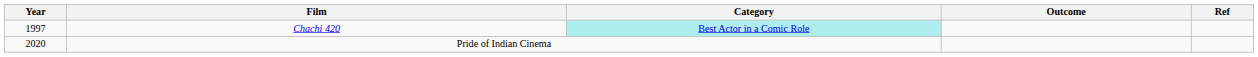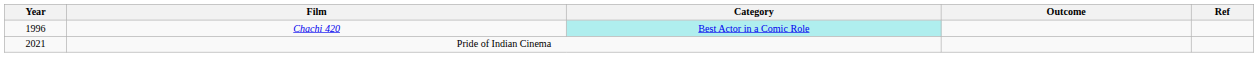Chachi 420 | Year: 1997 -> 1996
Pride of Indian Cinema | Year: 2020 -> 2021
